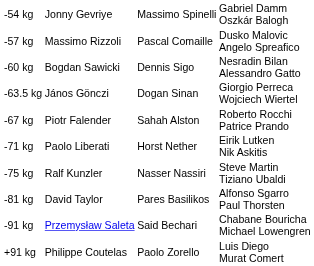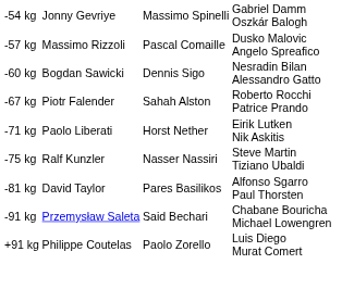- row: -63.5 kg | János Gönczi | Dogan Sinan | Giorgio Perreca Wojciech Wiertel
